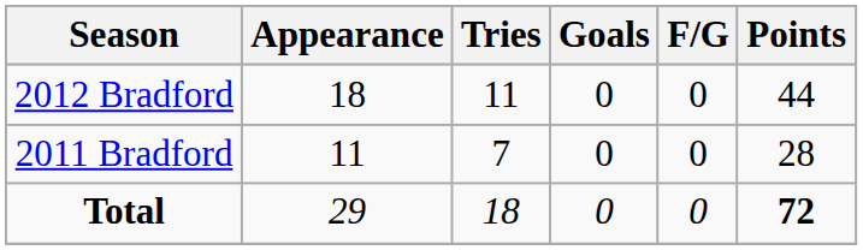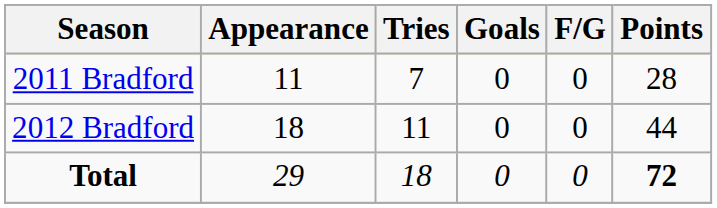rows swapped: 2011 Bradford <-> 2012 Bradford
